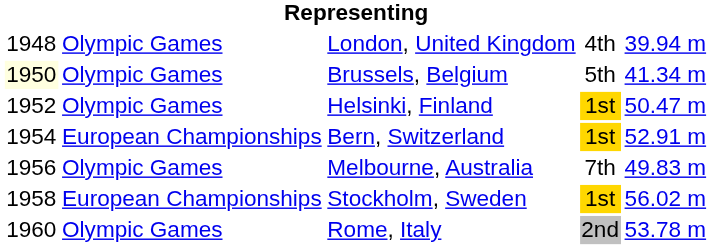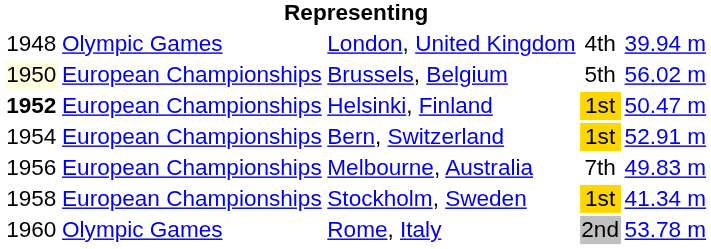Brussels, Belgium | column 2: Olympic Games -> European Championships
Brussels, Belgium | column 5: 41.34 m -> 56.02 m
Helsinki, Finland | column 1: normal -> bold
Helsinki, Finland | column 2: Olympic Games -> European Championships
Melbourne, Australia | column 2: Olympic Games -> European Championships
Stockholm, Sweden | column 5: 56.02 m -> 41.34 m
